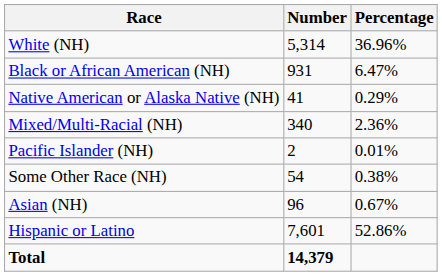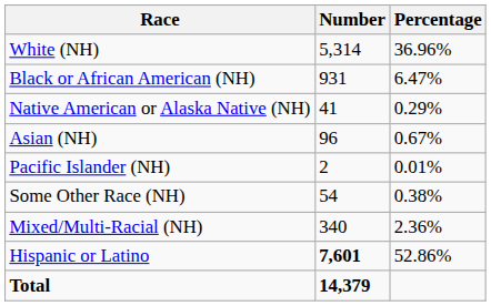rows swapped: Asian (NH) <-> Mixed/Multi-Racial (NH)
Hispanic or Latino | Number: normal -> bold
